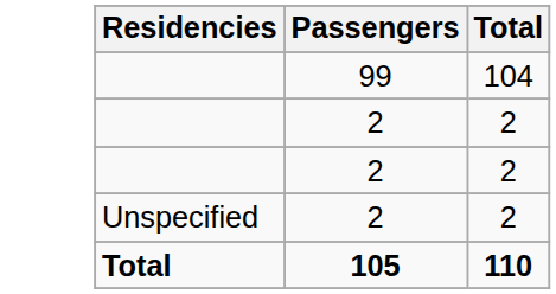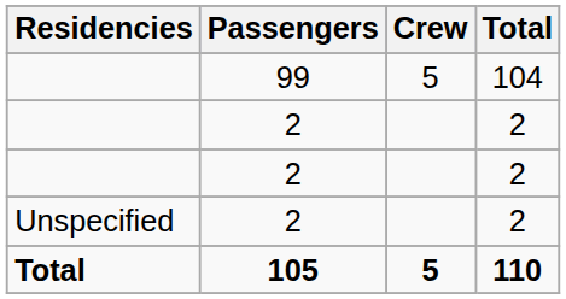+ column: Crew | 5 | 5
